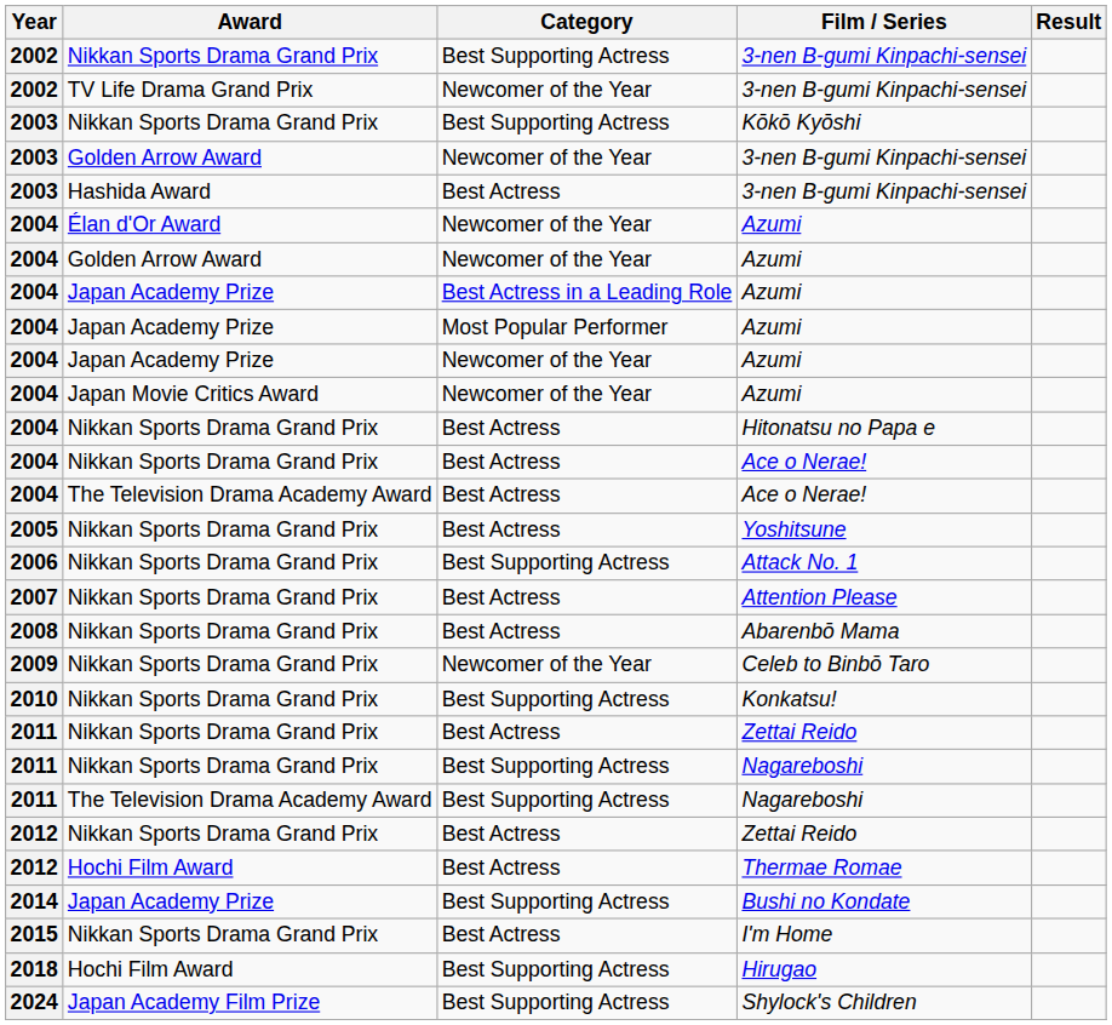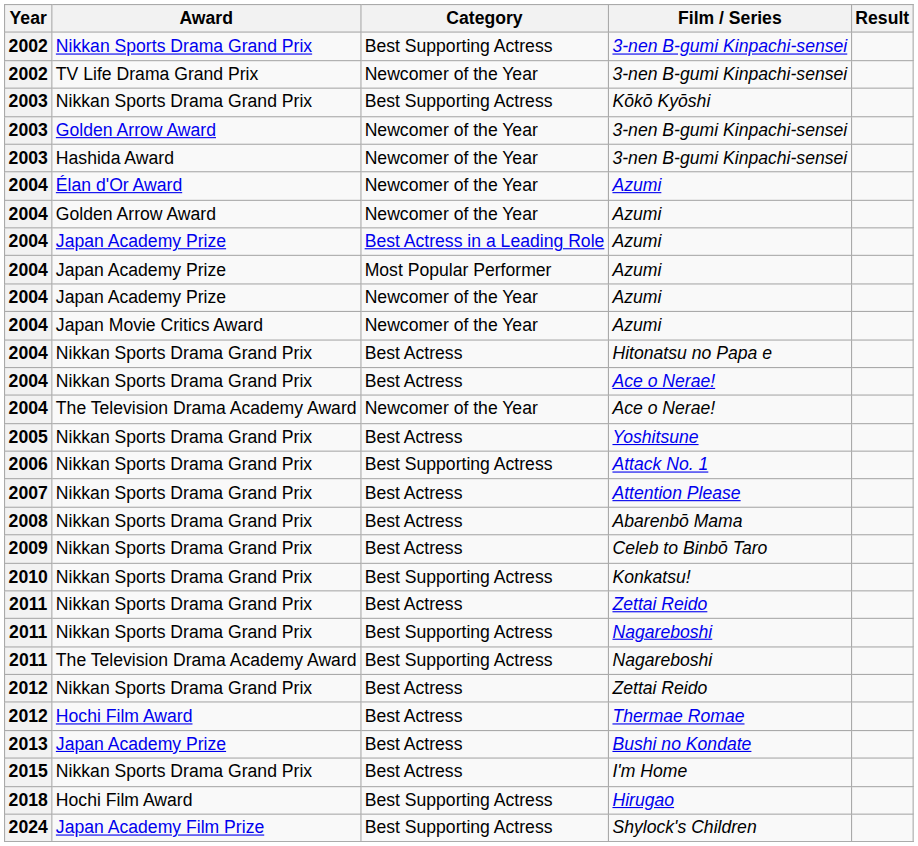Hashida Award / 3-nen B-gumi Kinpachi-sensei | Category: Best Actress -> Newcomer of the Year
The Television Drama Academy Award / Ace o Nerae! | Category: Best Actress -> Newcomer of the Year
Celeb to Binbō Taro | Category: Newcomer of the Year -> Best Actress
Bushi no Kondate | Year: 2014 -> 2013
Bushi no Kondate | Category: Best Supporting Actress -> Best Actress
